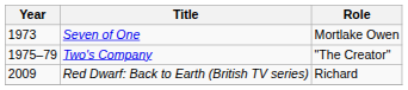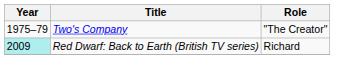- row: 1973 | Seven of One | Mortlake Owen
Red Dwarf: Back to Earth (British TV series) | Year: no background -> paleturquoise background
